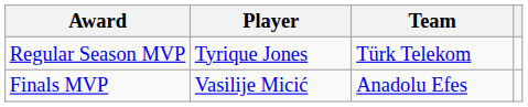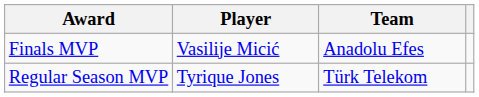rows swapped: Regular Season MVP <-> Finals MVP
